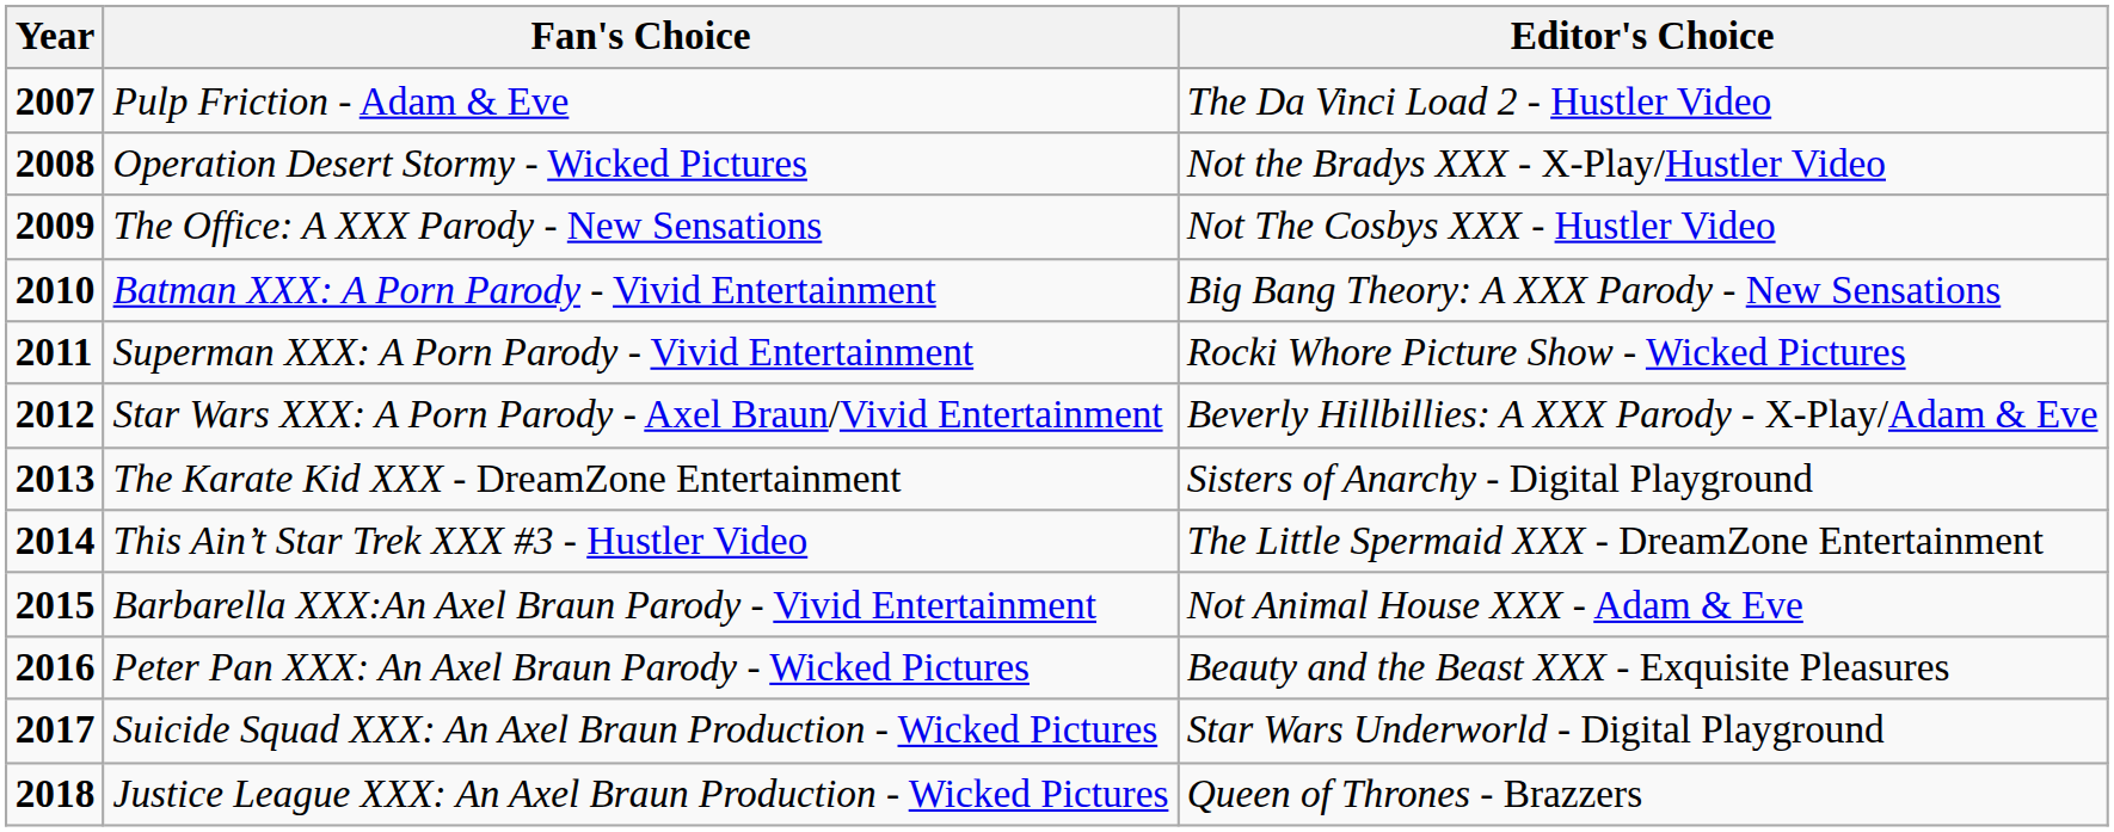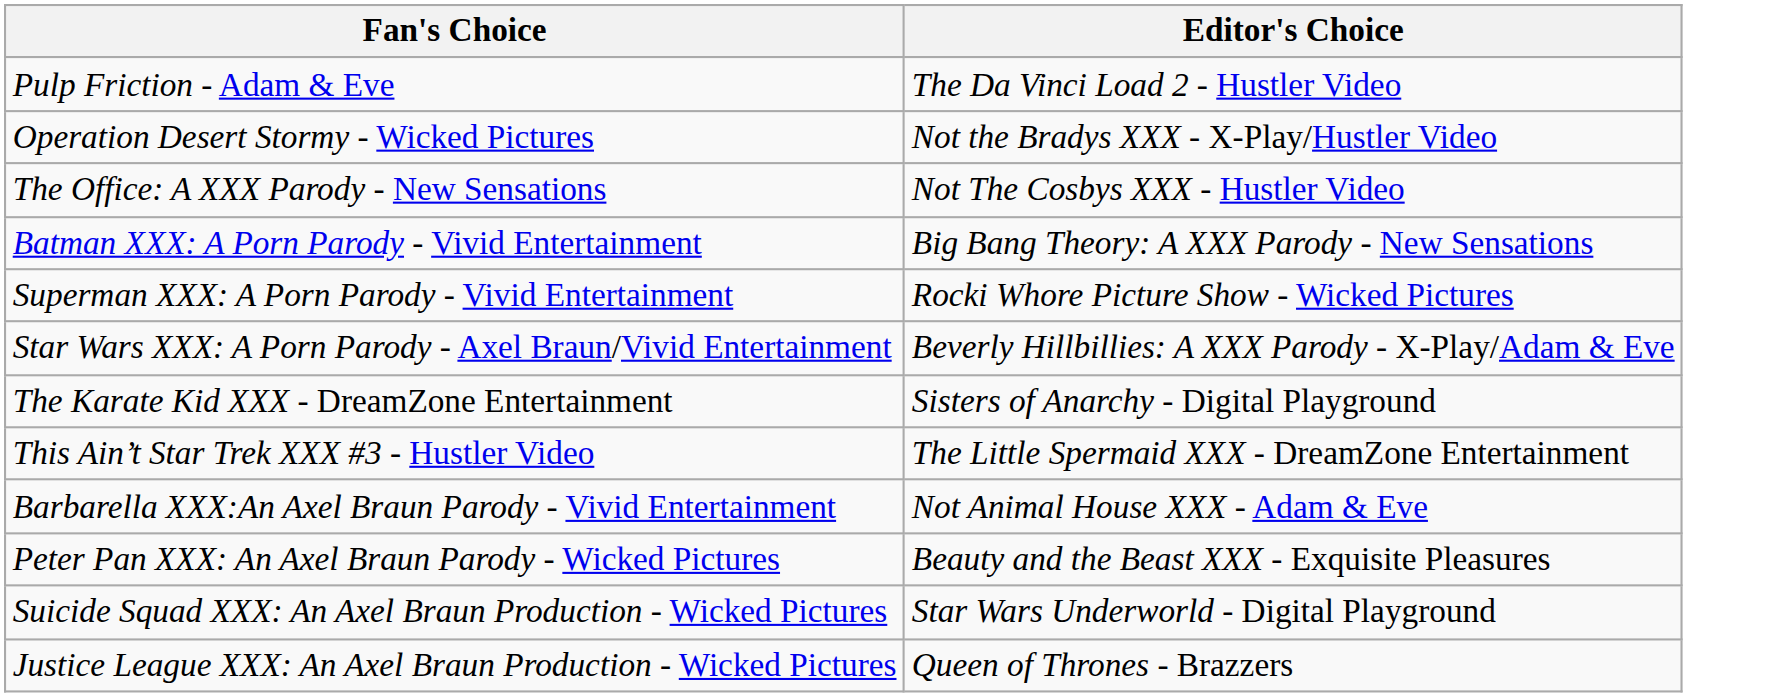- column: Year | 2007 | 2008 | 2009 | 2010 | 2011 | 2012 | 2013 | 2014 | 2015 | 2016 | 2017 | 2018
